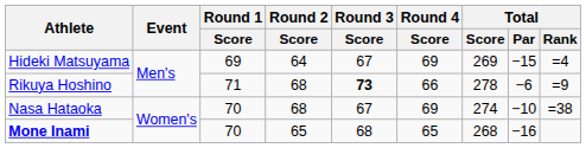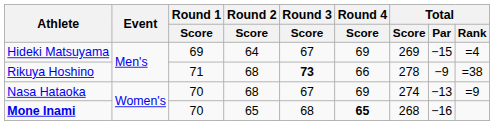Rikuya Hoshino | Total / Par: −6 -> −9
Rikuya Hoshino | Total / Rank: =9 -> =38
Nasa Hataoka | Total / Par: −10 -> −13
Nasa Hataoka | Total / Rank: =38 -> =9
Mone Inami | Round 4 / Score: normal -> bold
